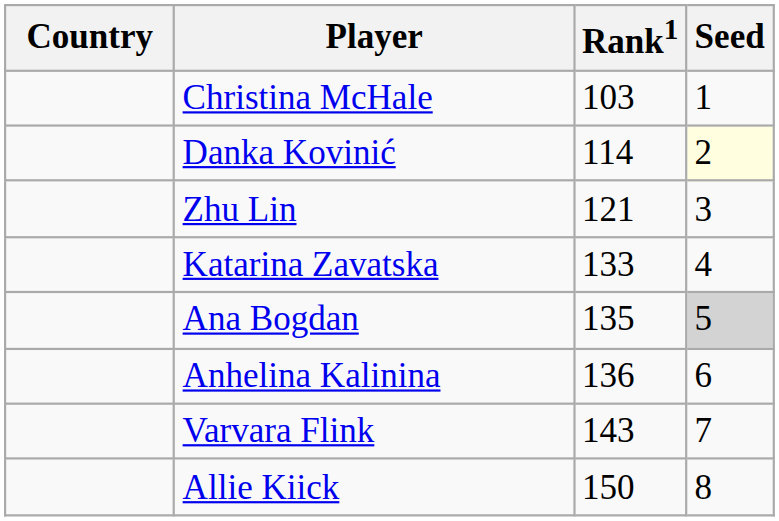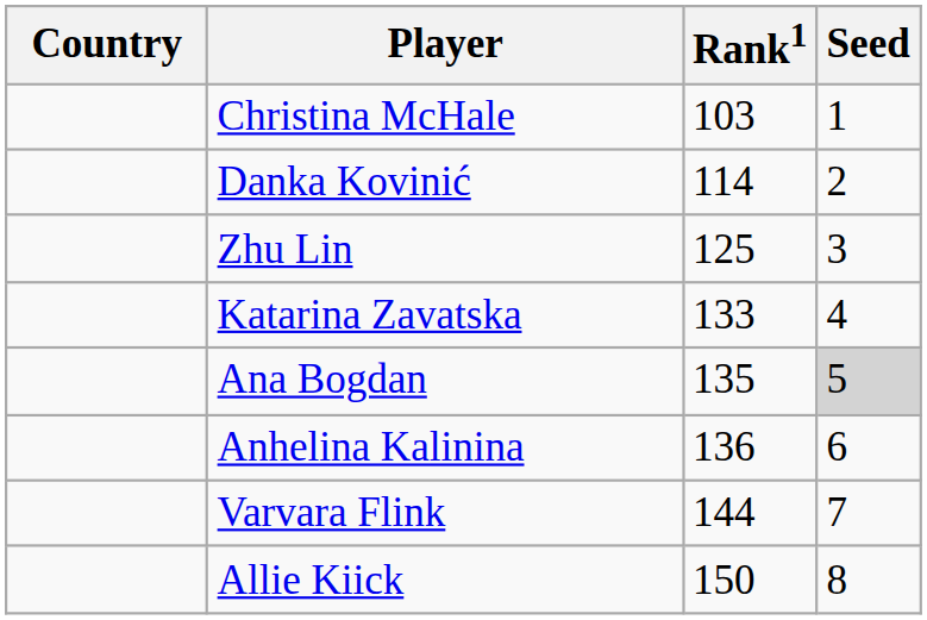Danka Kovinić | Seed: lightyellow background -> no background
Zhu Lin | Rank1: 121 -> 125
Varvara Flink | Rank1: 143 -> 144
